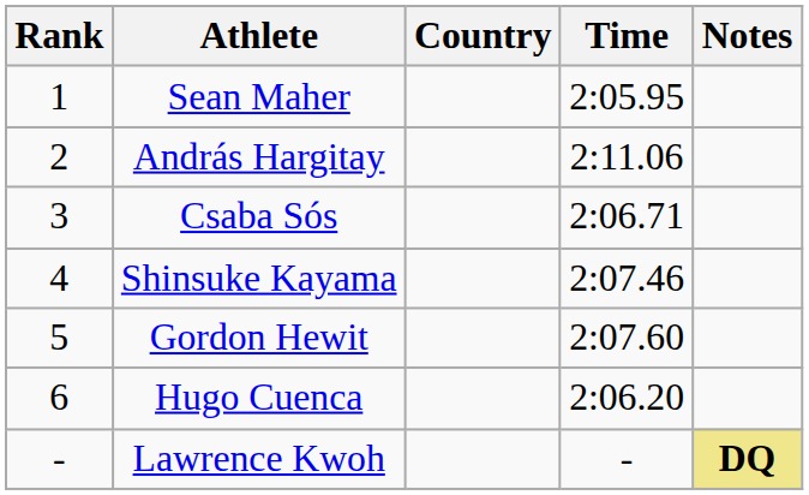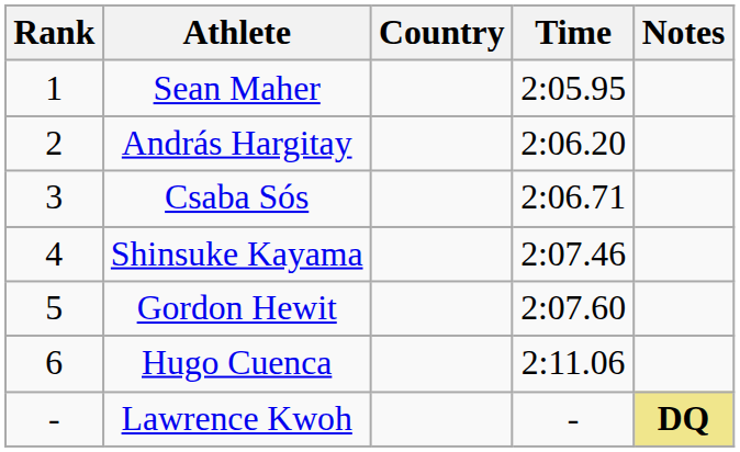András Hargitay | Time: 2:11.06 -> 2:06.20
Hugo Cuenca | Time: 2:06.20 -> 2:11.06
